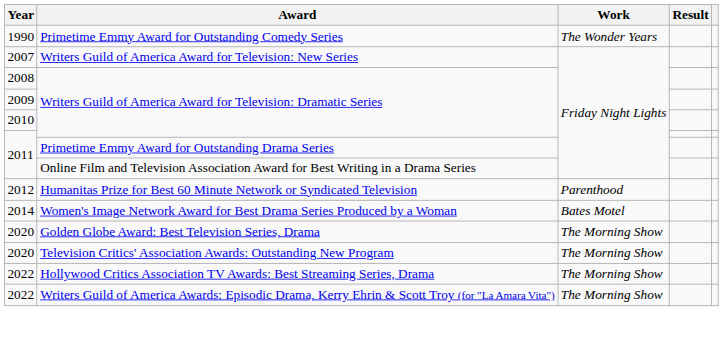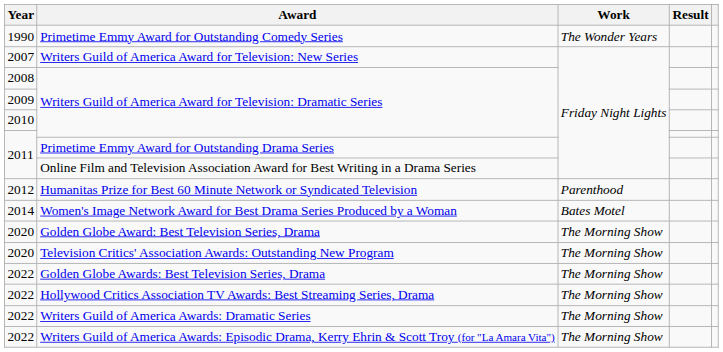+ row: 2022 | Golden Globe Awards: Best Television Series, Drama | The Morning Show
+ row: 2022 | Writers Guild of America Awards: Dramatic Series | The Morning Show
